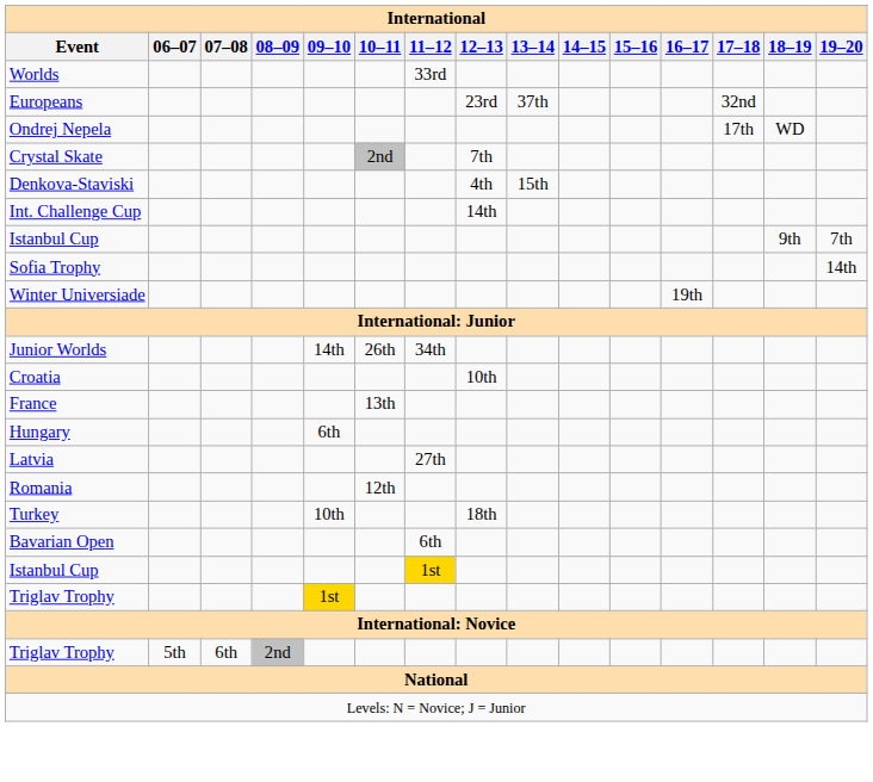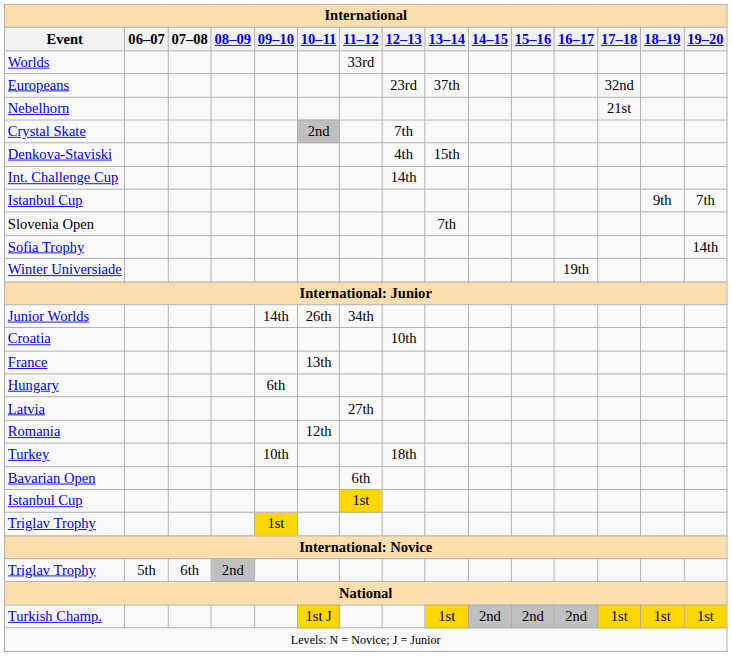+ row: Nebelhorn | 21st
- row: Ondrej Nepela | 17th | WD
+ row: Slovenia Open | 7th
+ row: Turkish Champ. | 1st J | 1st | 2nd | 2nd | 2nd | 1st | 1st | 1st
